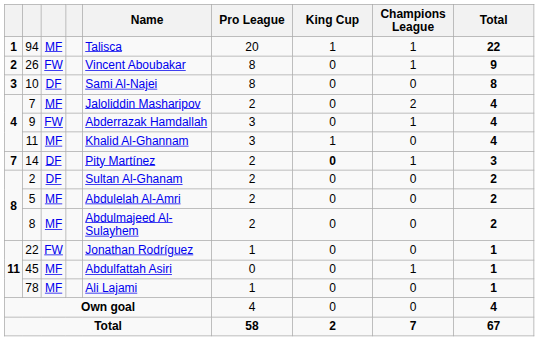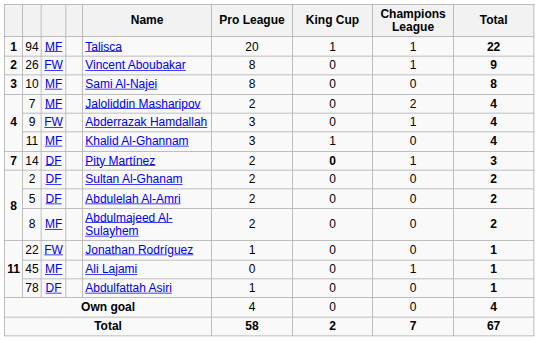10 | column 3: DF -> MF
5 | column 3: MF -> DF
45 | Name: Abdulfattah Asiri -> Ali Lajami
78 | column 3: MF -> DF
78 | Name: Ali Lajami -> Abdulfattah Asiri
